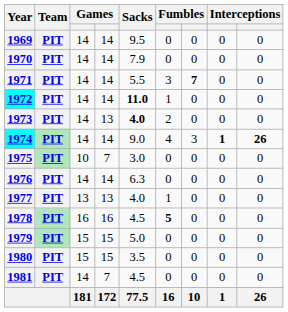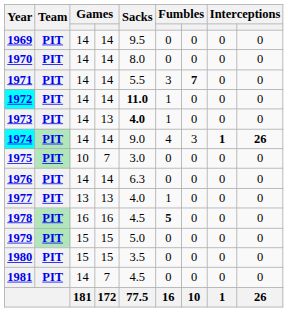1970 | Sacks: 7.9 -> 8.0
1973 | column 6: 2 -> 1
